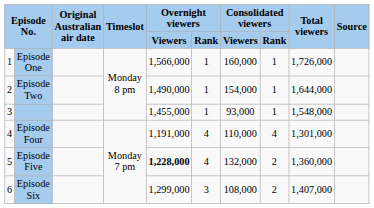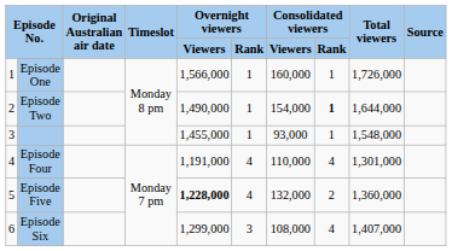Episode Two | Consolidated viewers / Rank: normal -> bold
Episode Six | Consolidated viewers / Rank: 2 -> 4
